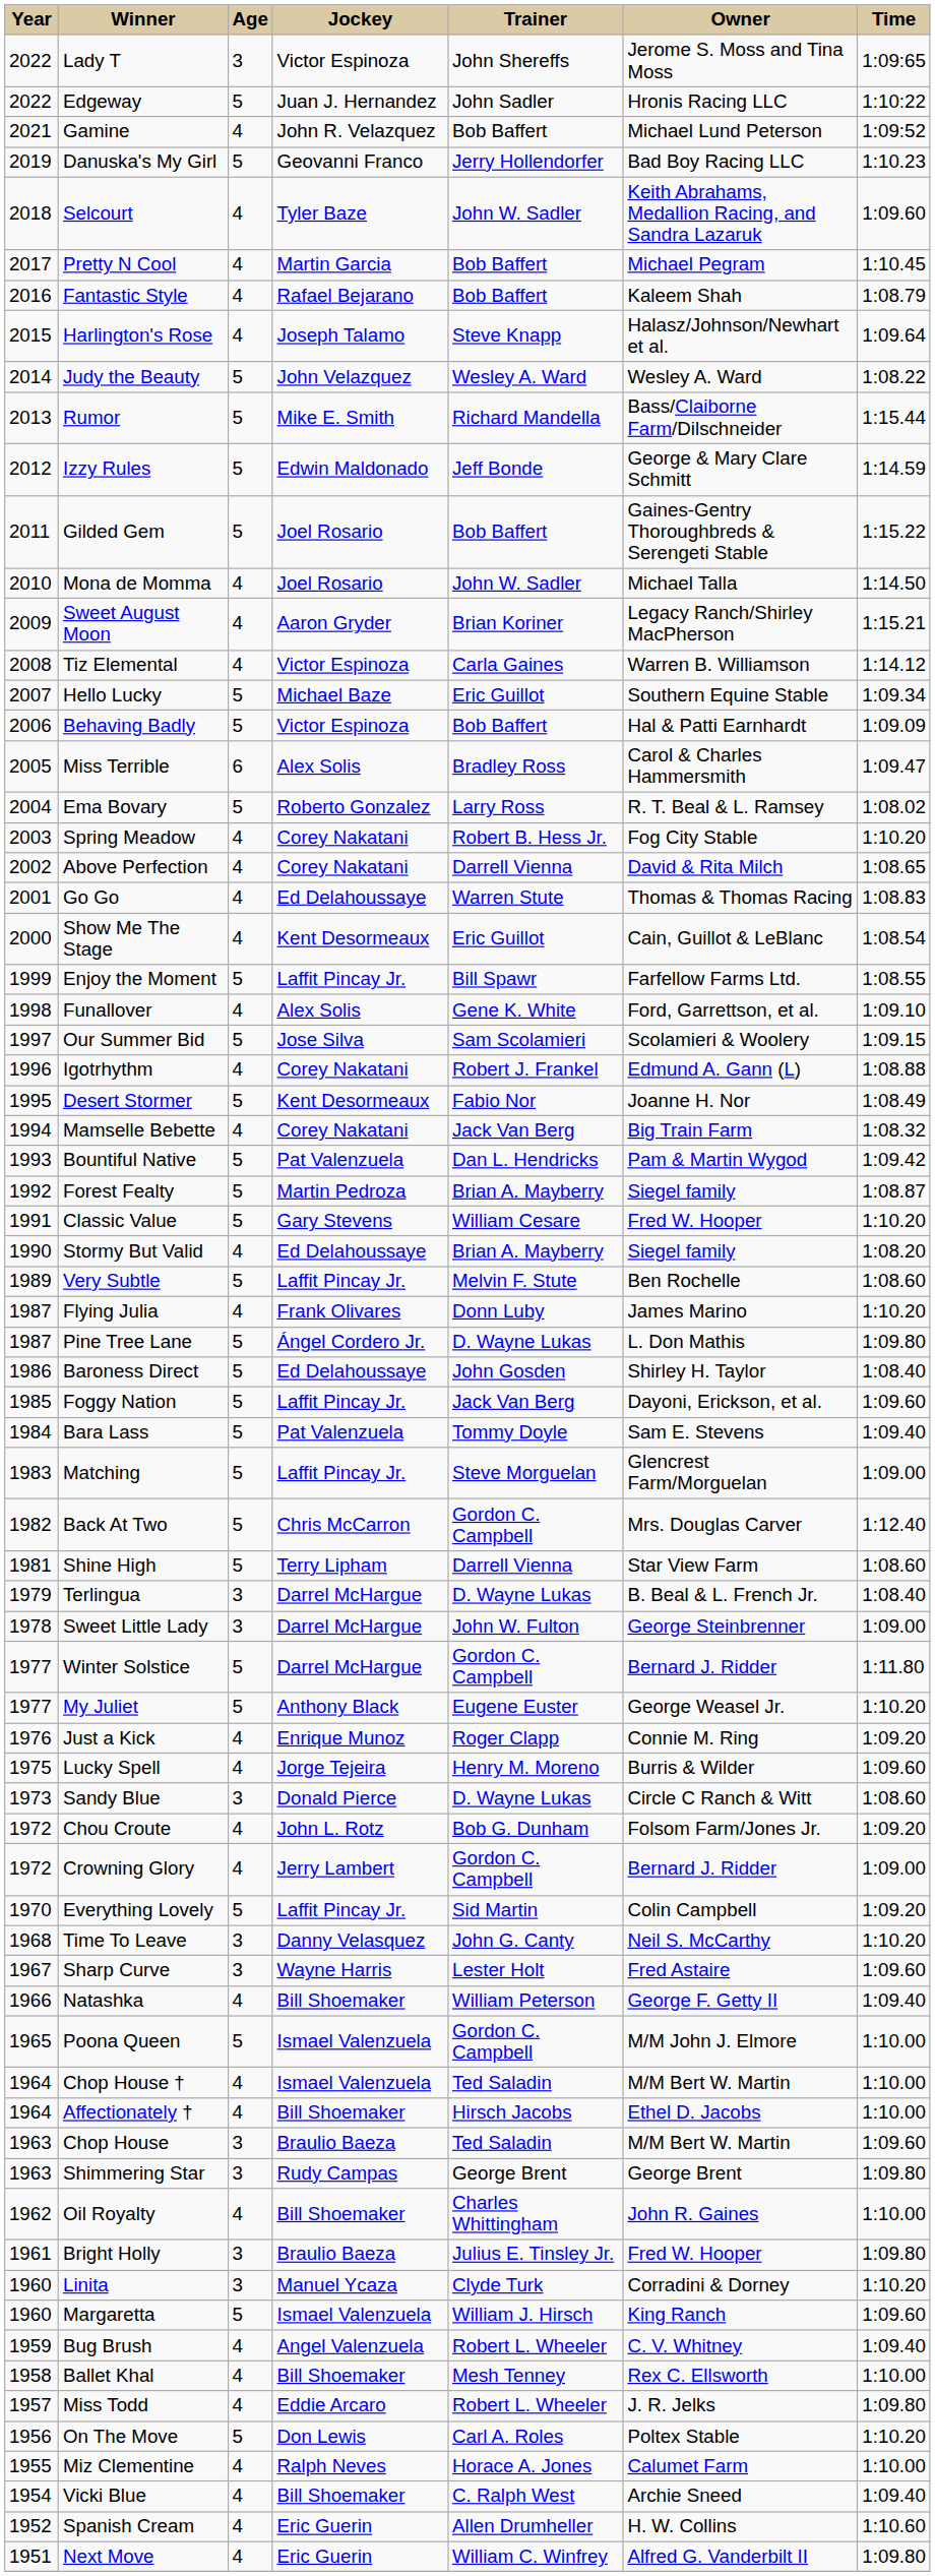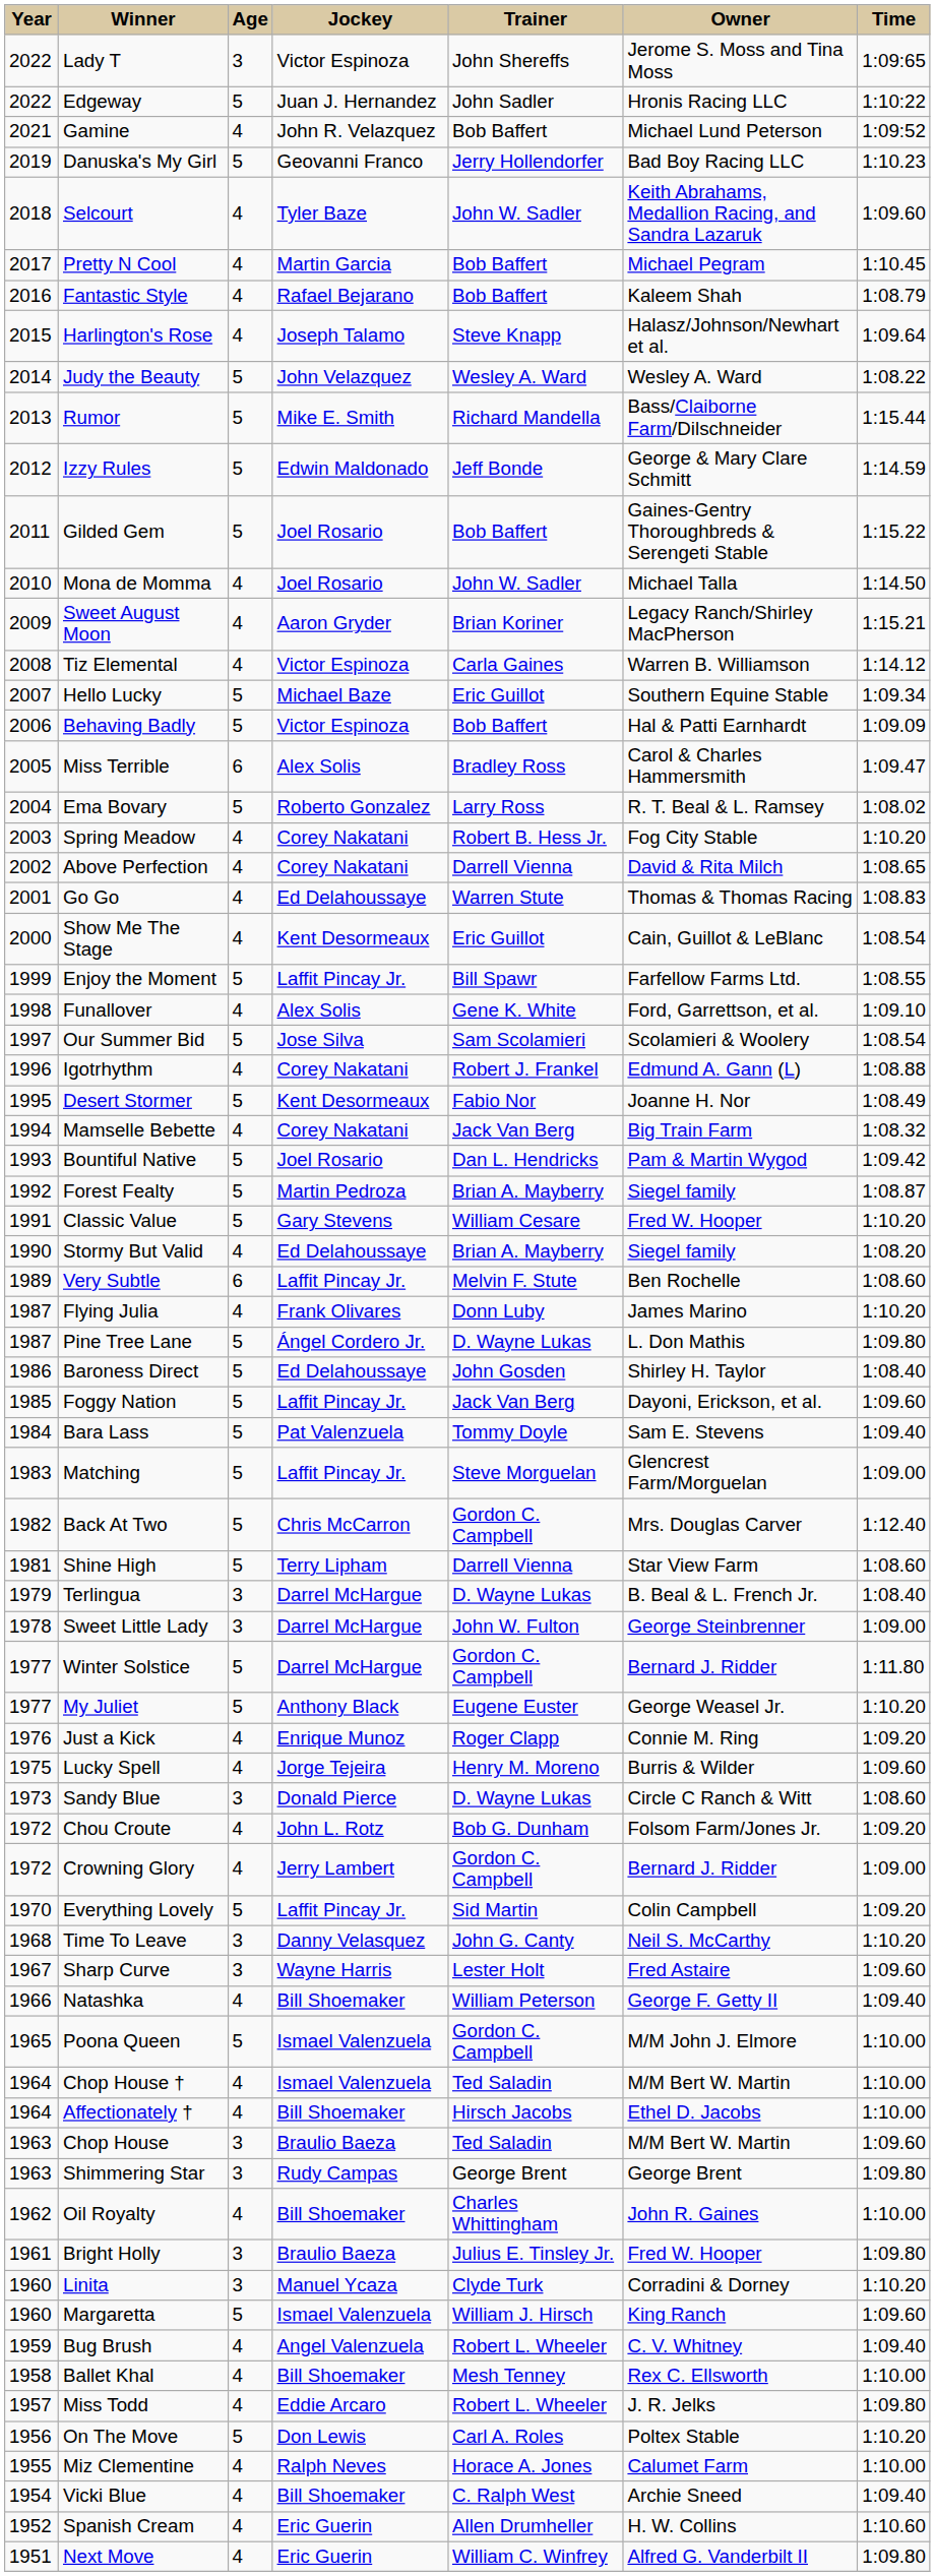Our Summer Bid | Time: 1:09.15 -> 1:08.54
Bountiful Native | Jockey: Pat Valenzuela -> Joel Rosario
Very Subtle | Age: 5 -> 6
